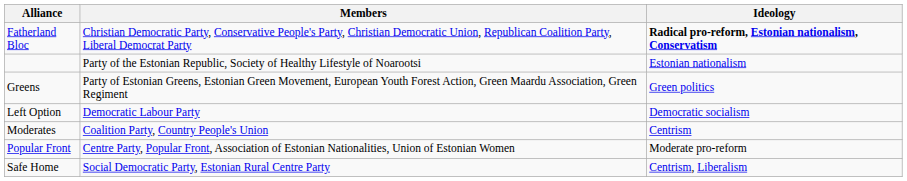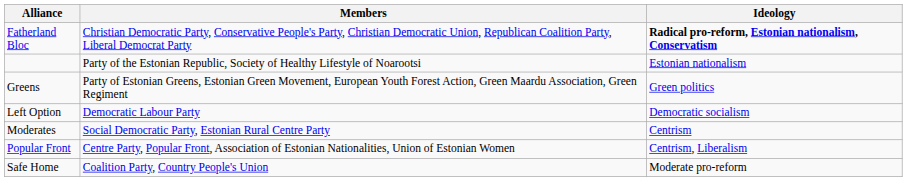Moderates | Members: Coalition Party, Country People's Union -> Social Democratic Party, Estonian Rural Centre Party
Popular Front | Ideology: Moderate pro-reform -> Centrism, Liberalism
Safe Home | Members: Social Democratic Party, Estonian Rural Centre Party -> Coalition Party, Country People's Union
Safe Home | Ideology: Centrism, Liberalism -> Moderate pro-reform
